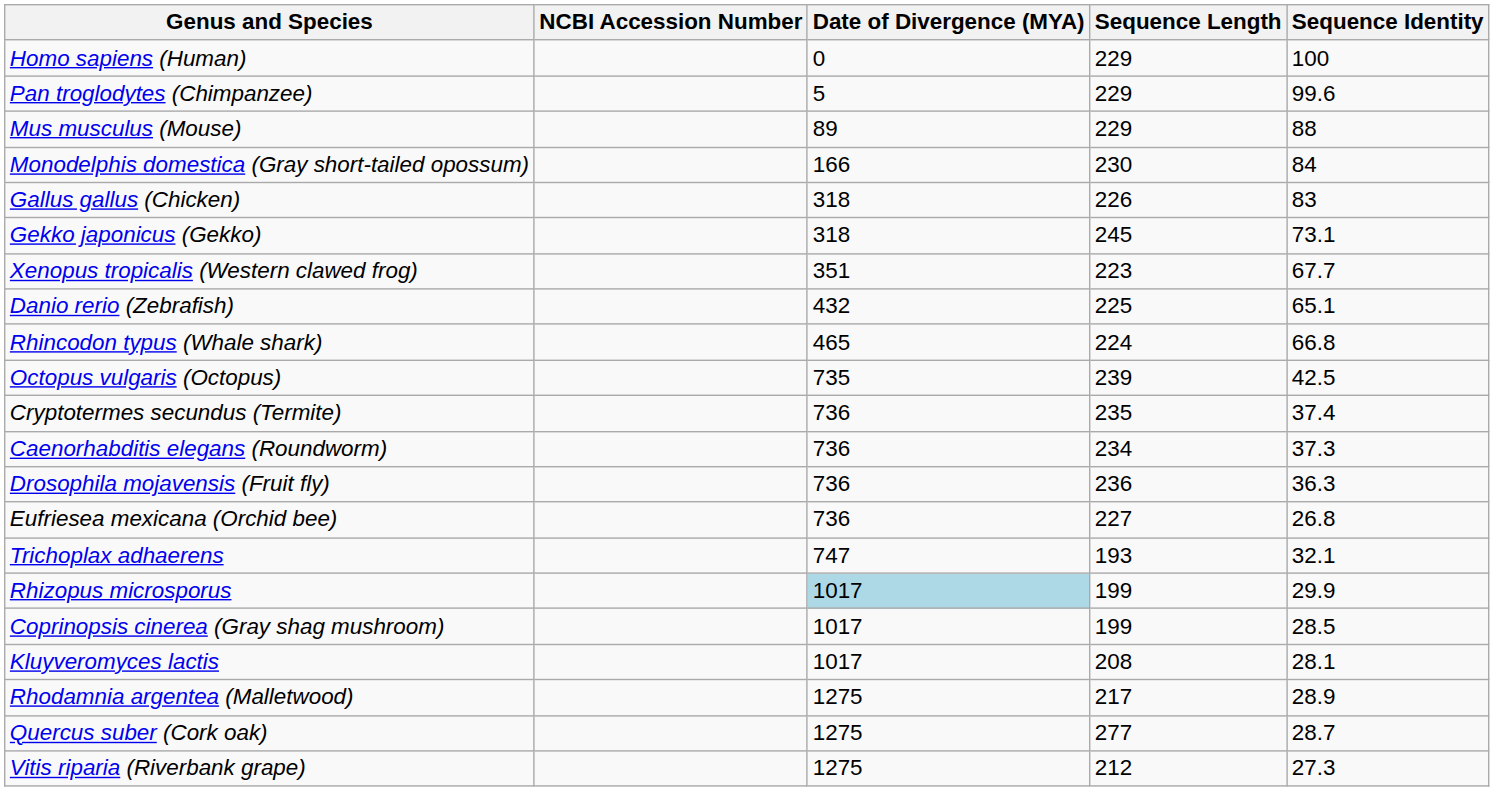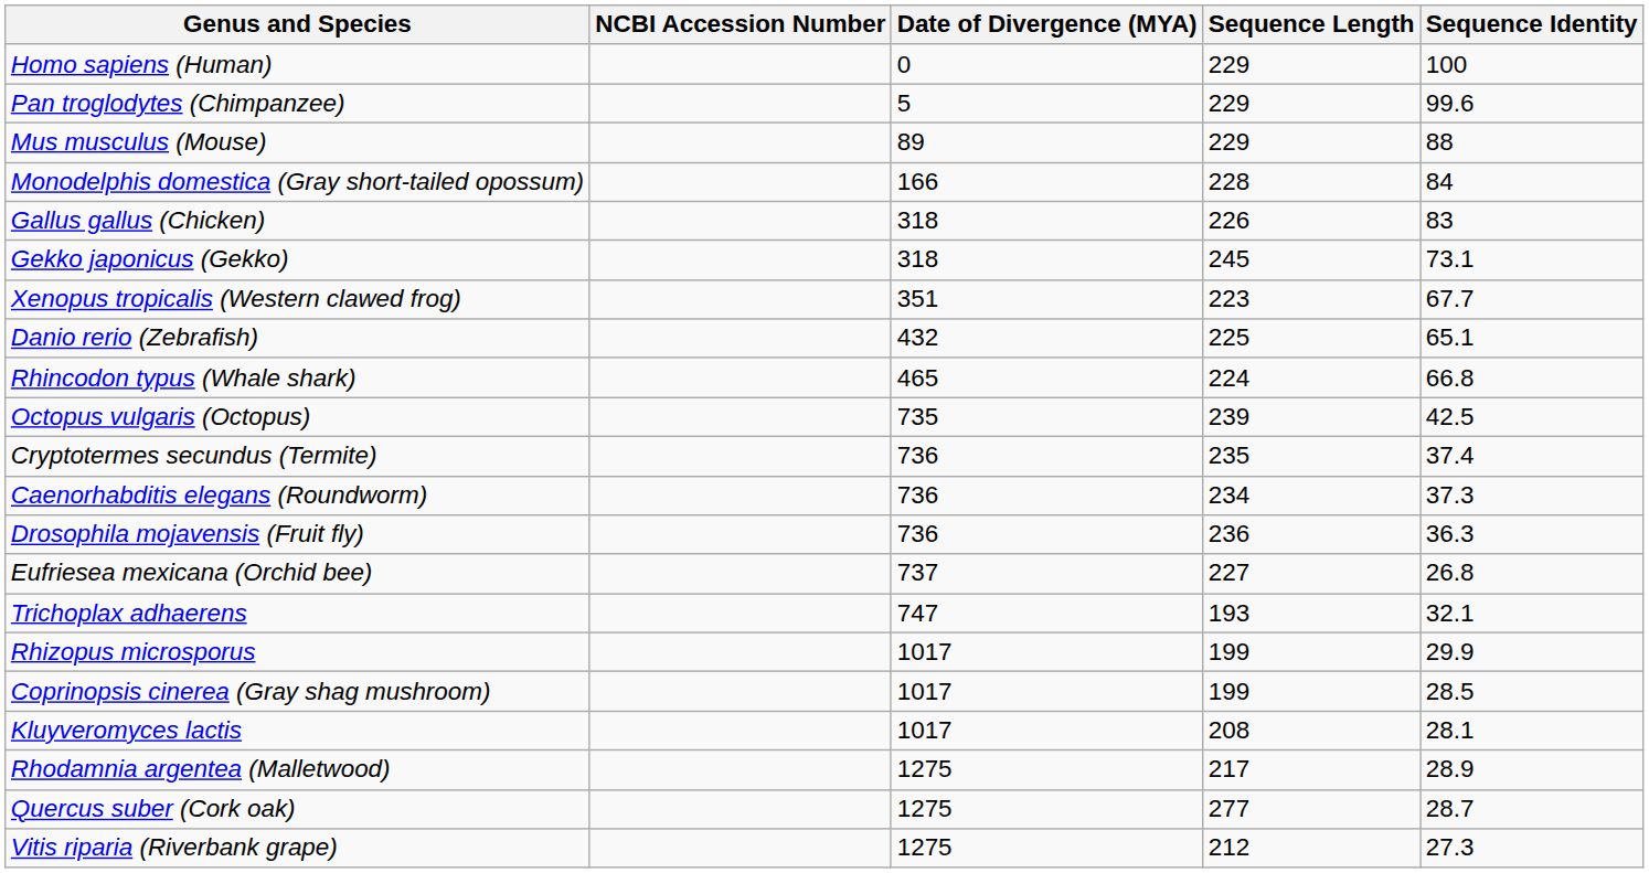Monodelphis domestica (Gray short-tailed opossum) | Sequence Length: 230 -> 228
Eufriesea mexicana (Orchid bee) | Date of Divergence (MYA): 736 -> 737
Rhizopus microsporus | Date of Divergence (MYA): lightblue background -> no background
